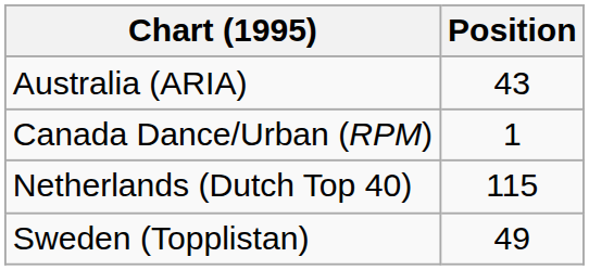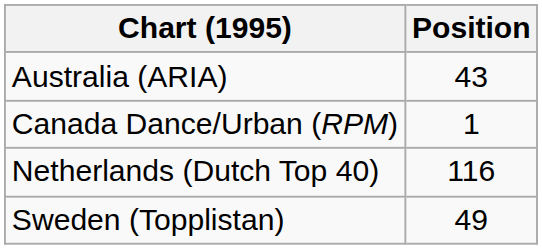Netherlands (Dutch Top 40) | Position: 115 -> 116
